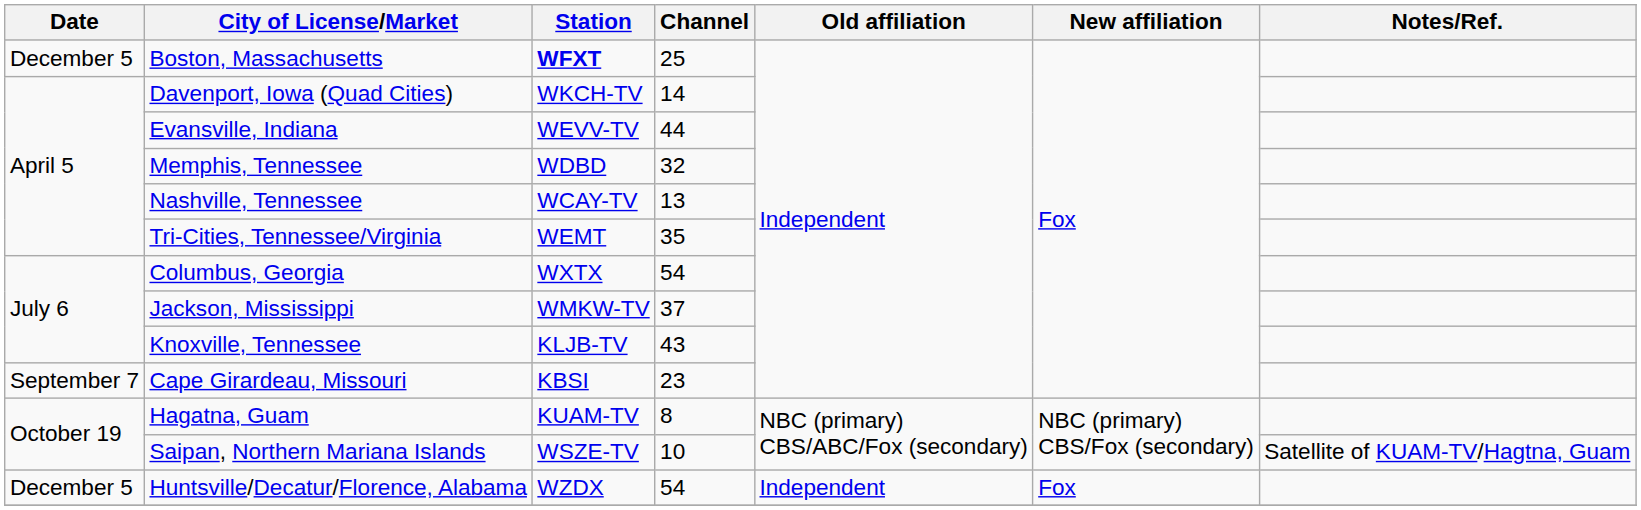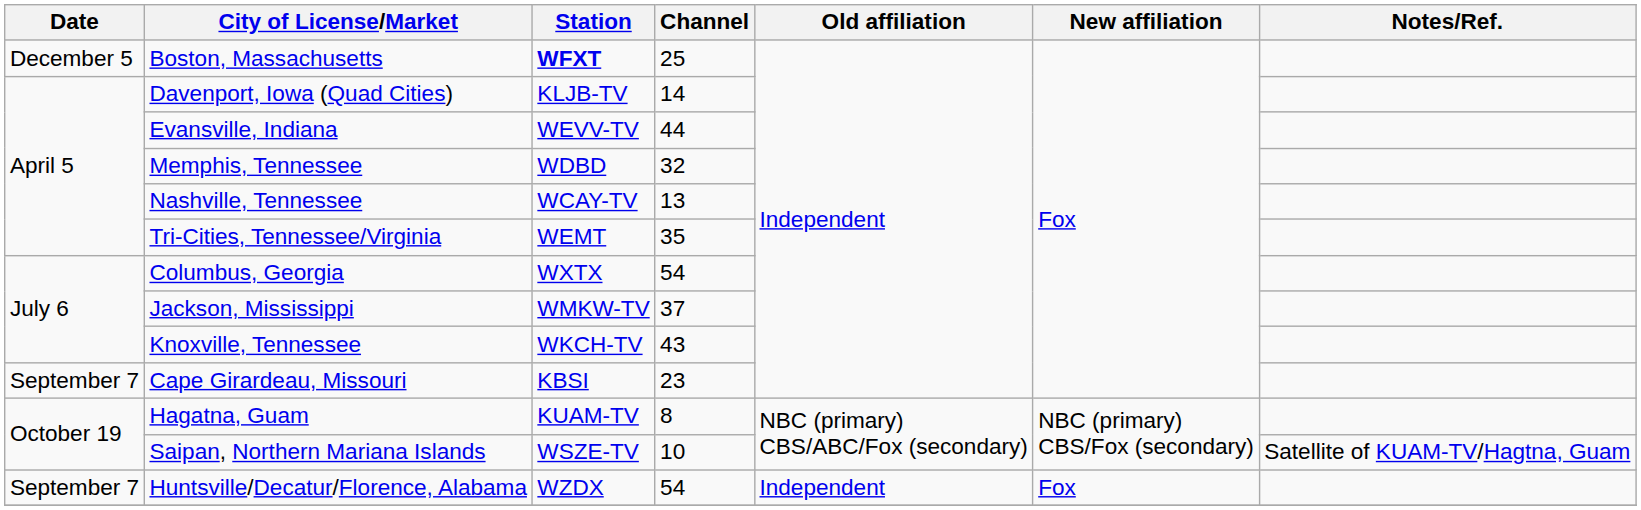Davenport, Iowa (Quad Cities) | Station: WKCH-TV -> KLJB-TV
Knoxville, Tennessee | Station: KLJB-TV -> WKCH-TV
Huntsville/Decatur/Florence, Alabama | Date: December 5 -> September 7
